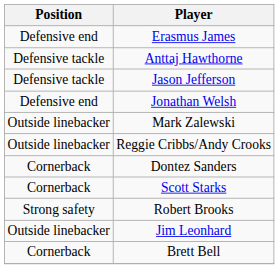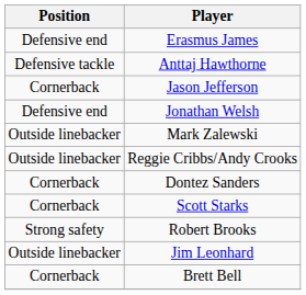Jason Jefferson | Position: Defensive tackle -> Cornerback
